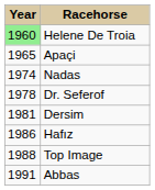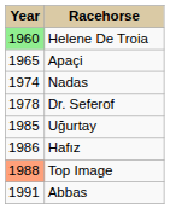- row: 1981 | Dersim
+ row: 1985 | Uğurtay
Top Image | Year: no background -> lightsalmon background
